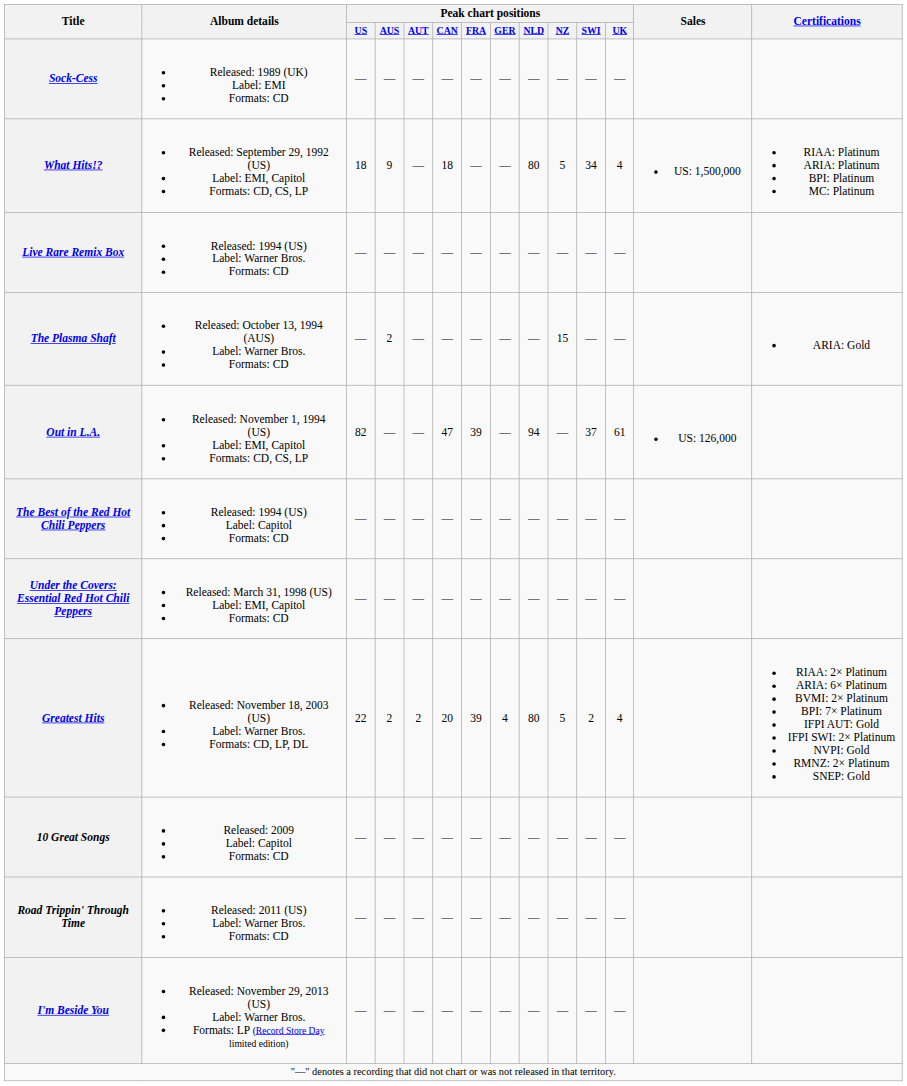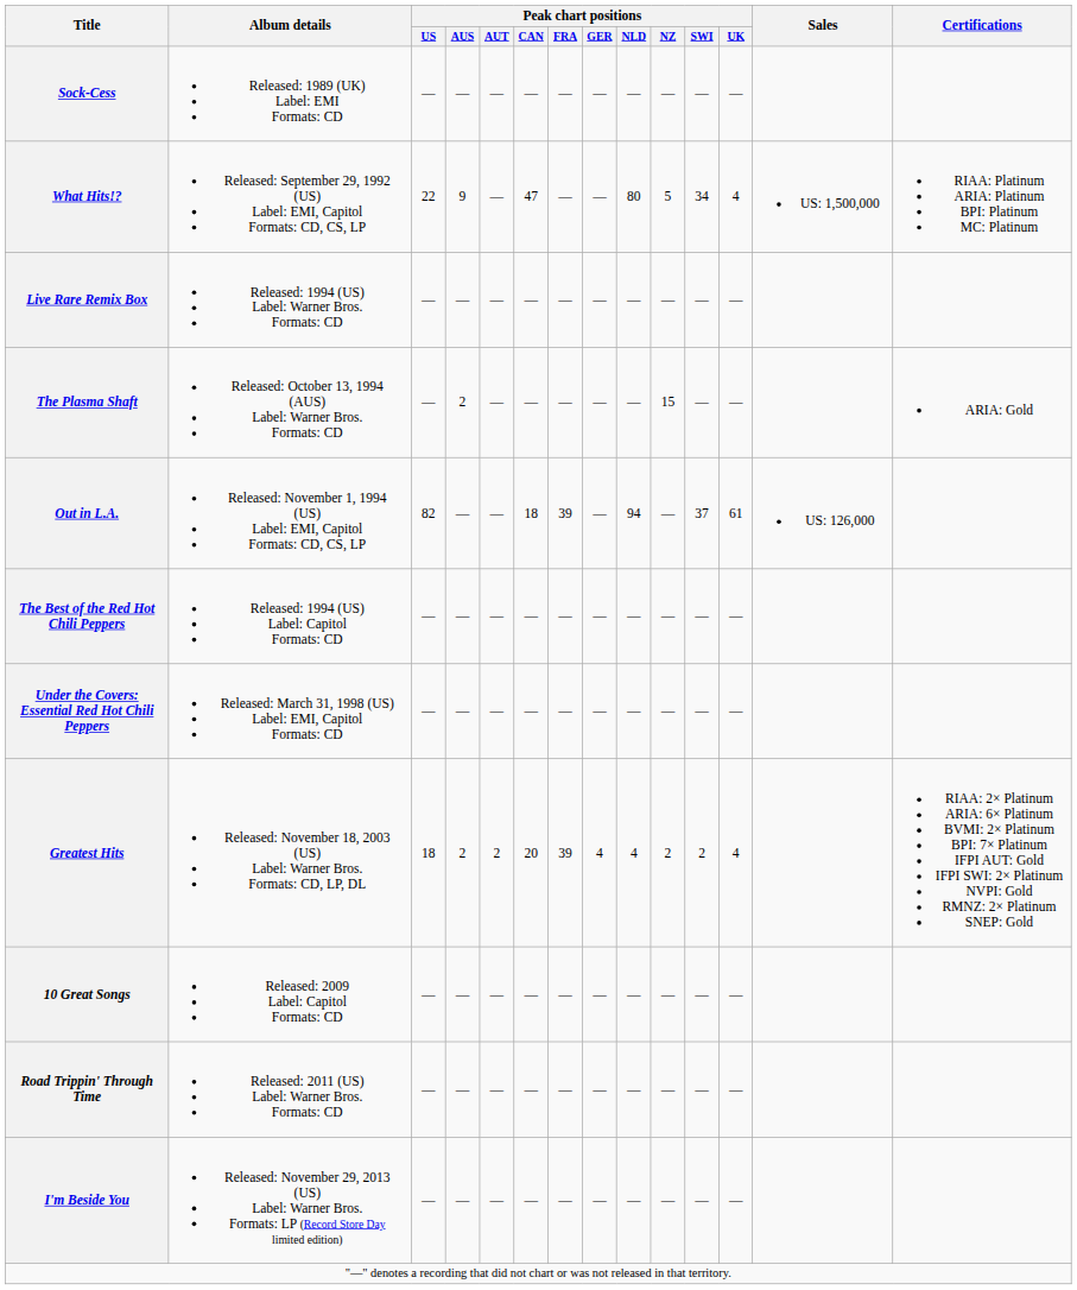What Hits!? | Peak chart positions / US: 18 -> 22
What Hits!? | Peak chart positions / CAN: 18 -> 47
Out in L.A. | Peak chart positions / CAN: 47 -> 18
Greatest Hits | Peak chart positions / US: 22 -> 18
Greatest Hits | Peak chart positions / NLD: 80 -> 4
Greatest Hits | Peak chart positions / NZ: 5 -> 2
